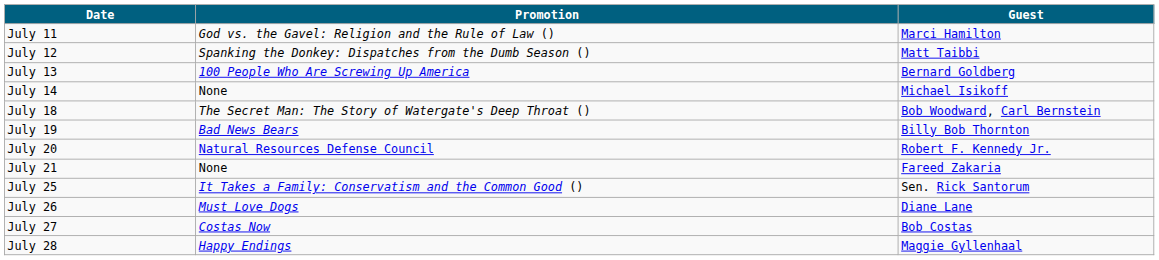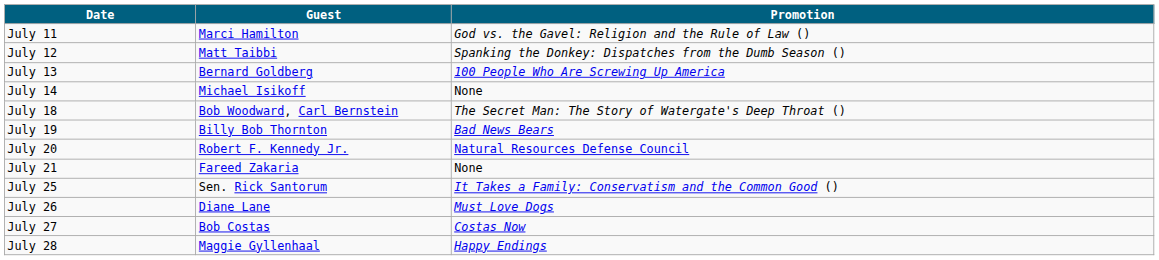columns swapped: Guest <-> Promotion
